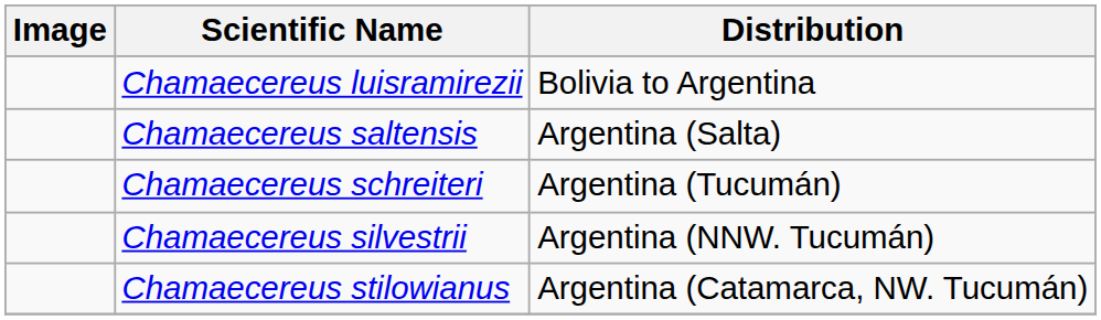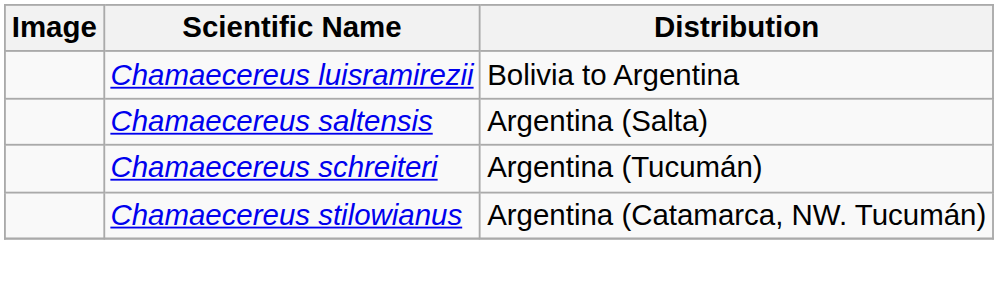- row: Chamaecereus silvestrii | Argentina (NNW. Tucumán)
